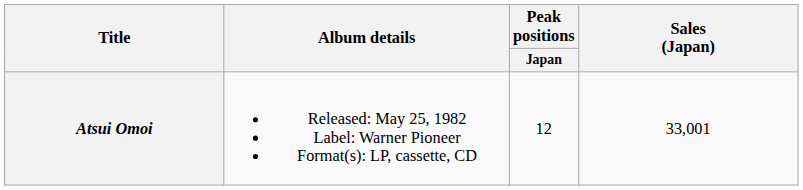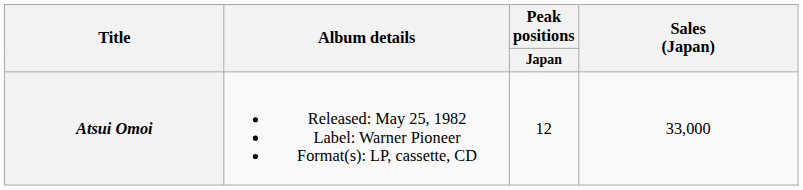Atsui Omoi | Sales (Japan): 33,001 -> 33,000
